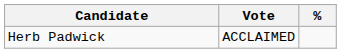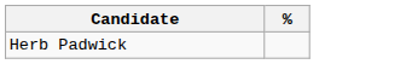- column: Vote | ACCLAIMED
